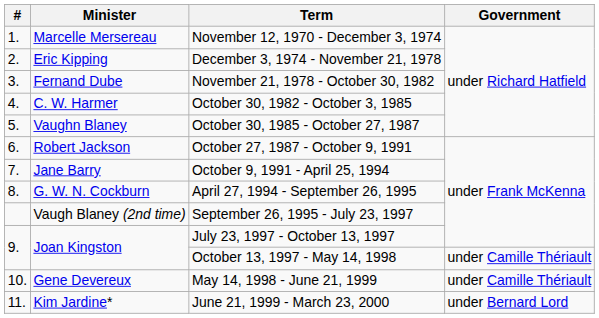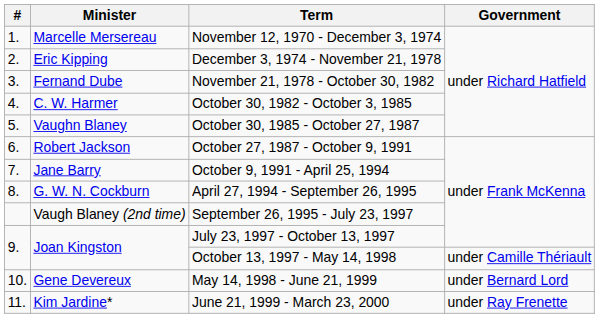May 14, 1998 - June 21, 1999 | Government: under Camille Thériault -> under Bernard Lord
June 21, 1999 - March 23, 2000 | Government: under Bernard Lord -> under Ray Frenette
